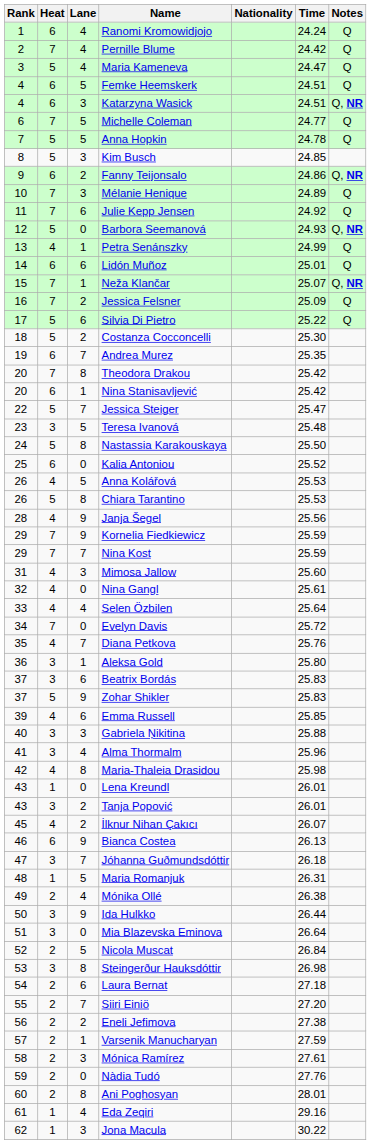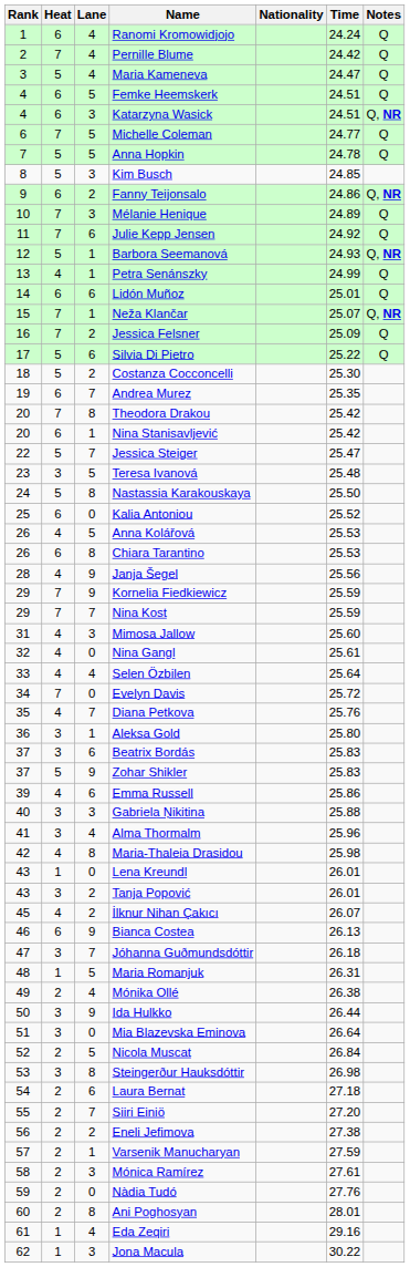Barbora Seemanová | Lane: 0 -> 1
Chiara Tarantino | Heat: 5 -> 6
Emma Russell | Time: 25.85 -> 25.86
